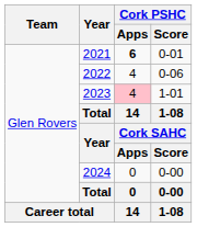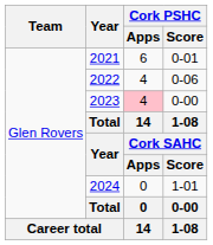2021 | Cork PSHC / Apps: bold -> normal
2023 | Cork PSHC / Score: 1-01 -> 0-00
2024 | Cork PSHC / Score: 0-00 -> 1-01
